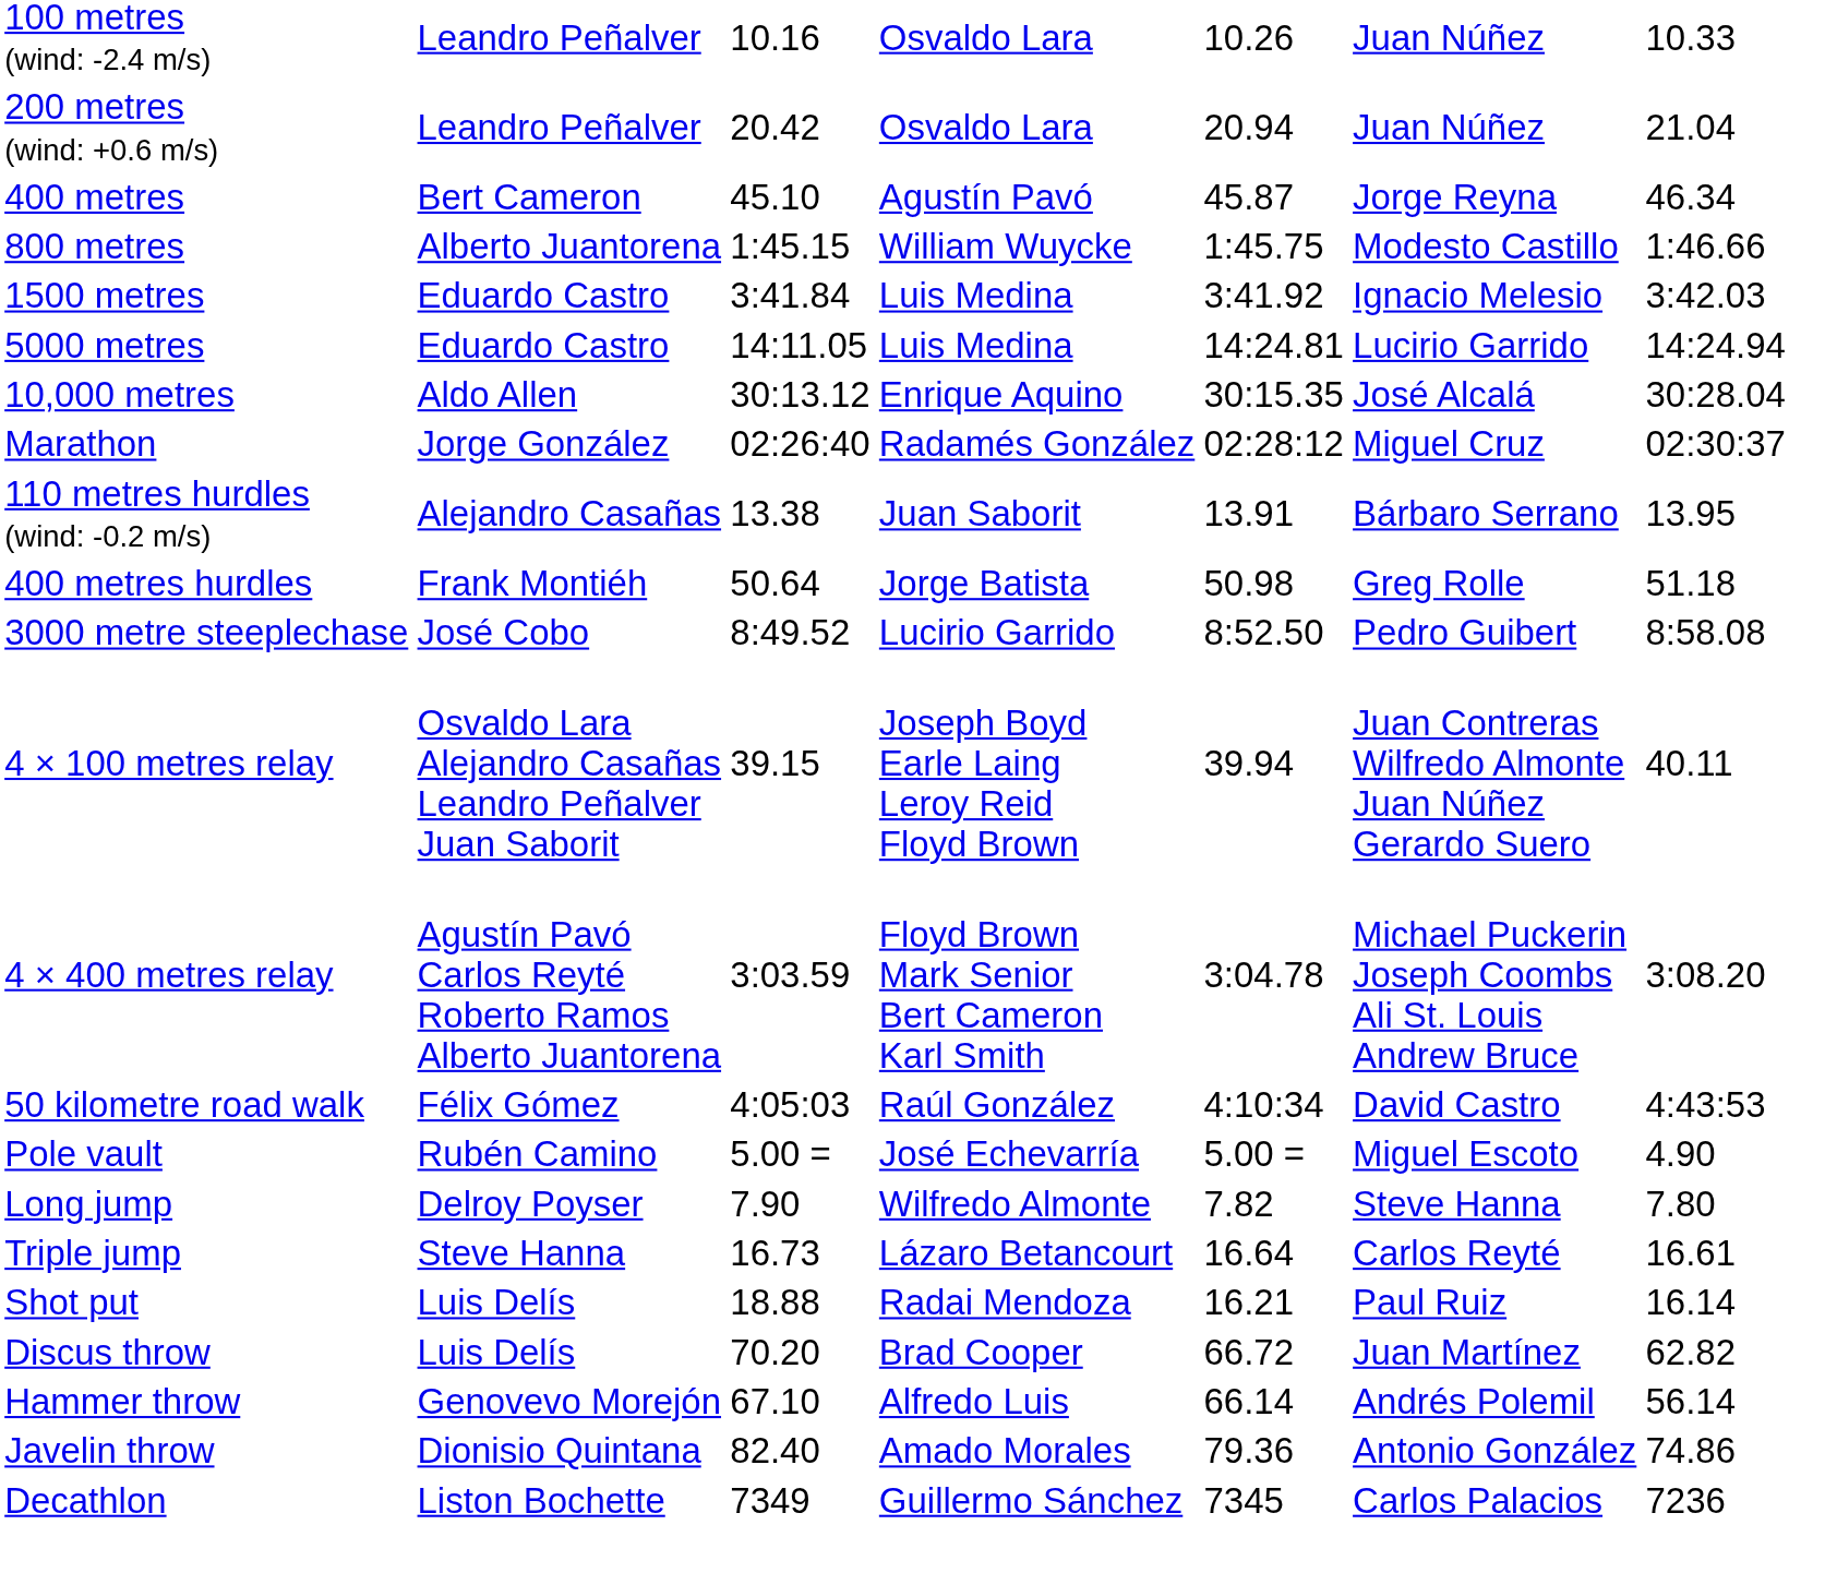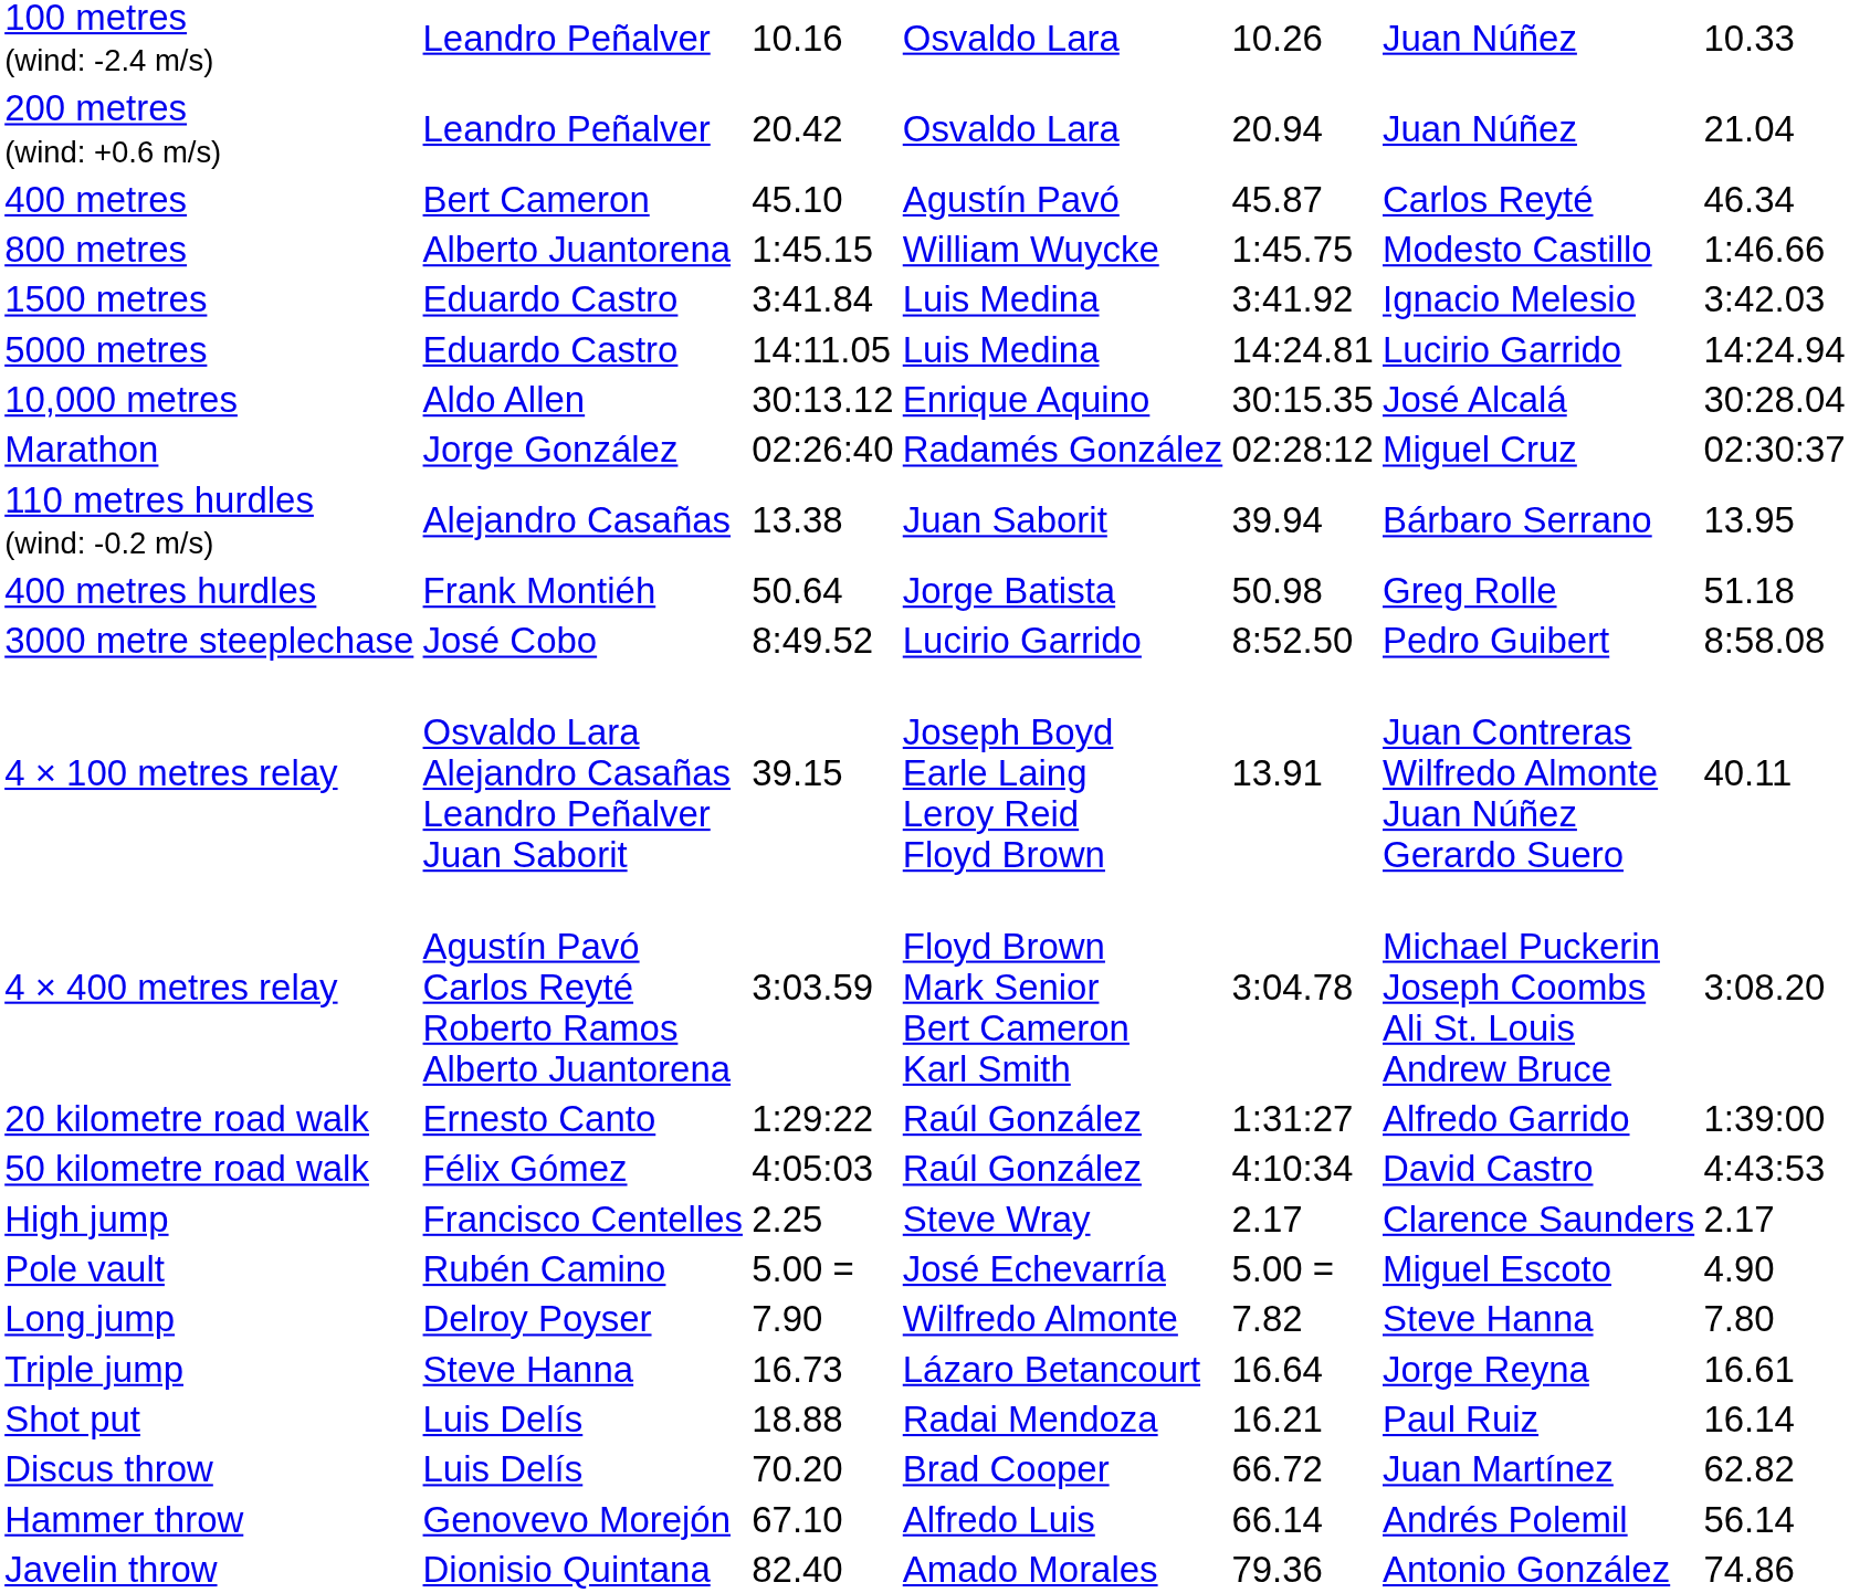400 metres | column 6: Jorge Reyna -> Carlos Reyté
110 metres hurdles (wind: -0.2 m/s) | column 5: 13.91 -> 39.94
4 × 100 metres relay | column 5: 39.94 -> 13.91
+ row: 20 kilometre road walk | Ernesto Canto | 1:29:22 | Raúl González | 1:31:27 | Alfredo Garrido | 1:39:00
+ row: High jump | Francisco Centelles | 2.25 | Steve Wray | 2.17 | Clarence Saunders | 2.17
Triple jump | column 6: Carlos Reyté -> Jorge Reyna
- row: Decathlon | Liston Bochette | 7349 | Guillermo Sánchez | 7345 | Carlos Palacios | 7236
